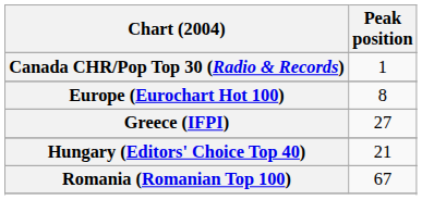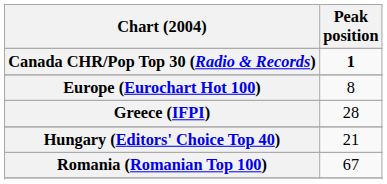Canada CHR/Pop Top 30 (Radio & Records) | Peak position: normal -> bold
Greece (IFPI) | Peak position: 27 -> 28
